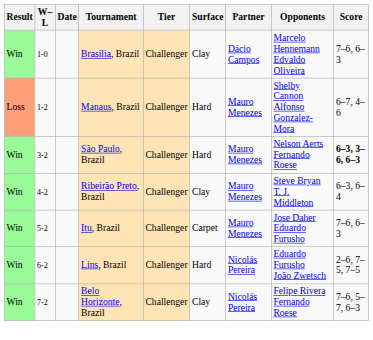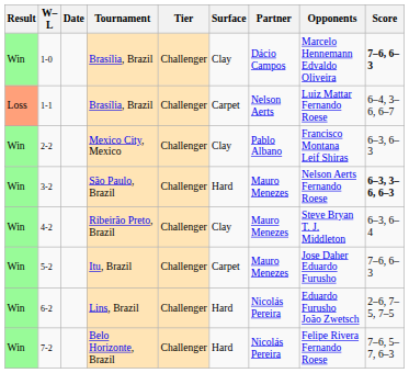1-0 | Score: normal -> bold
+ row: Loss | 1-1 | Brasília, Brazil | Challenger | Carpet | Nelson Aerts | Luiz Mattar Fernando Roese | 6–4, 3–6, 6–7
- row: Loss | 1-2 | Manaus, Brazil | Challenger | Hard | Mauro Menezes | Shelby Cannon Alfonso Gonzalez-Mora | 6–7, 4–6
+ row: Win | 2-2 | Mexico City, Mexico | Challenger | Clay | Pablo Albano | Francisco Montana Leif Shiras | 6–3, 6–3
7-2 | Surface: Clay -> Hard
